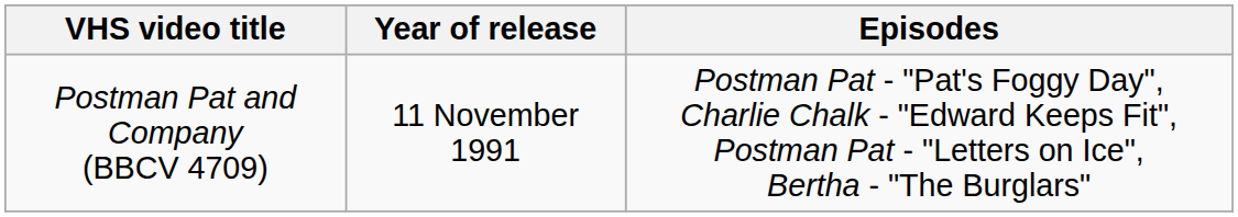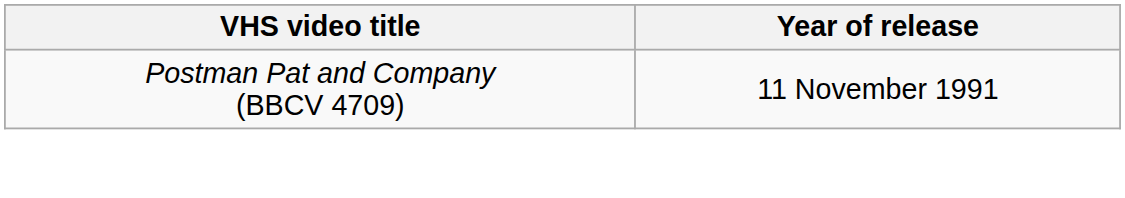- column: Episodes | Postman Pat - "Pat's Foggy Day", Charlie Chalk - "Edward Keeps Fit", Postman Pat - "Letters on Ice", Bertha - "The Burglars"
